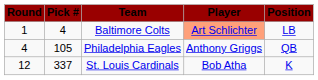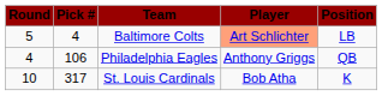Baltimore Colts | Round: 1 -> 5
Philadelphia Eagles | Pick #: 105 -> 106
St. Louis Cardinals | Round: 12 -> 10
St. Louis Cardinals | Pick #: 337 -> 317
